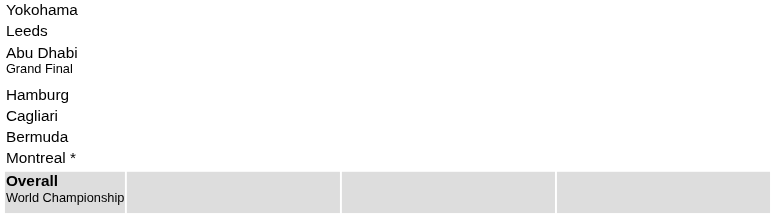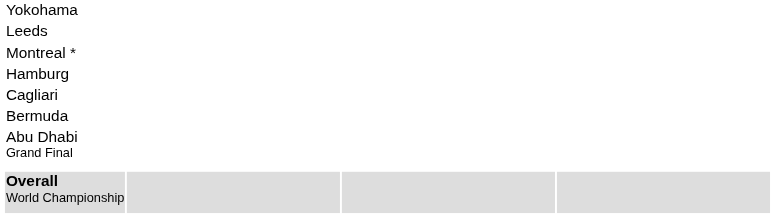rows swapped: Montreal * <-> Abu Dhabi Grand Final
